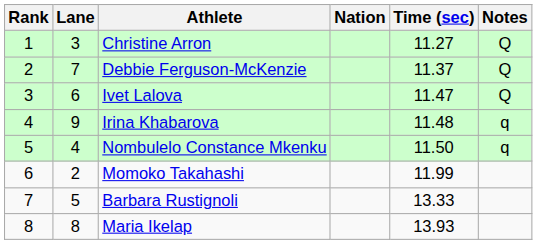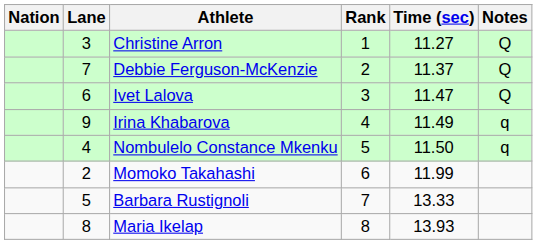columns swapped: Rank <-> Nation
Irina Khabarova | Time (sec): 11.48 -> 11.49
